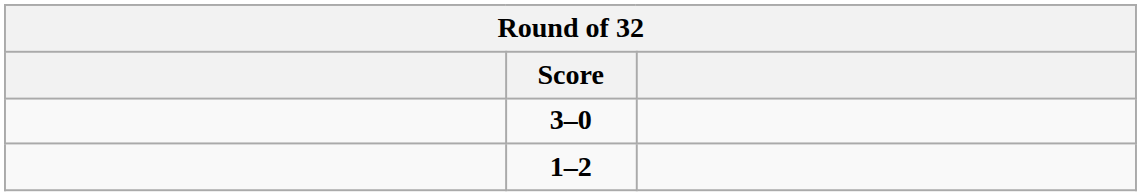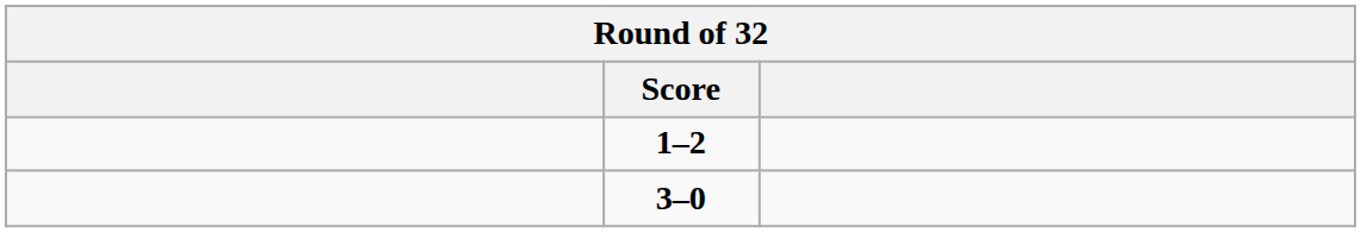rows swapped: 3–0 <-> 1–2
